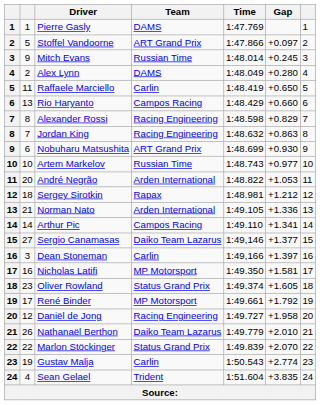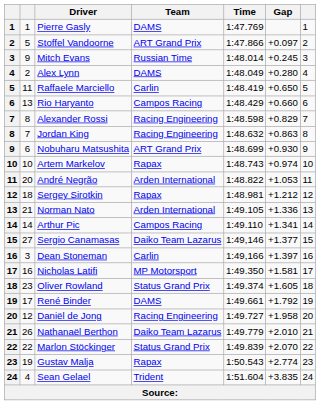Artem Markelov | Team: Russian Time -> Rapax
Artem Markelov | Gap: +0.977 -> +0.974
René Binder | Team: MP Motorsport -> DAMS
Gustav Malja | Team: Carlin -> Rapax
